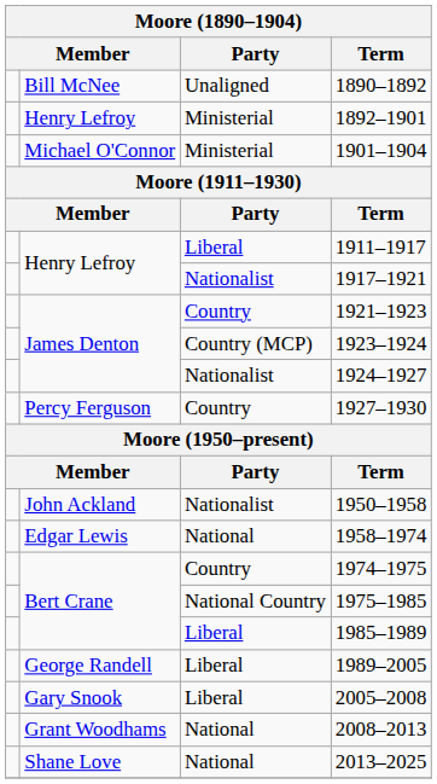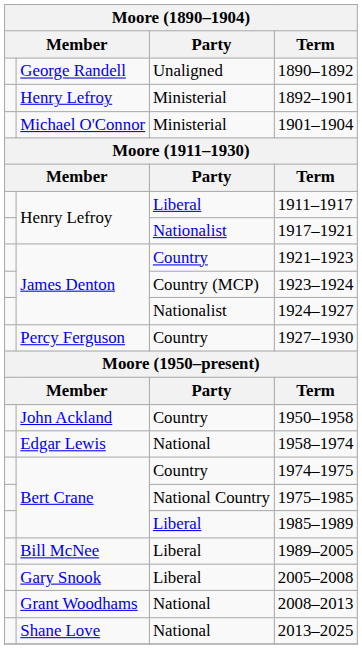1890–1892 | column 2: Bill McNee -> George Randell
1950–1958 | Party: Nationalist -> Country
1989–2005 | column 2: George Randell -> Bill McNee
